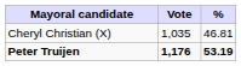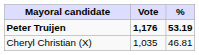rows swapped: Peter Truijen <-> Cheryl Christian (X)
